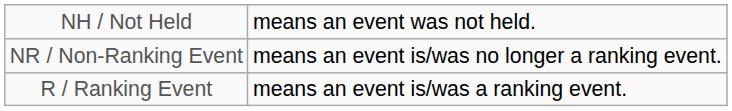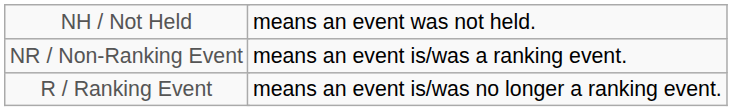NR / Non-Ranking Event | column 5: means an event is/was no longer a ranking event. -> means an event is/was a ranking event.
R / Ranking Event | column 5: means an event is/was a ranking event. -> means an event is/was no longer a ranking event.
